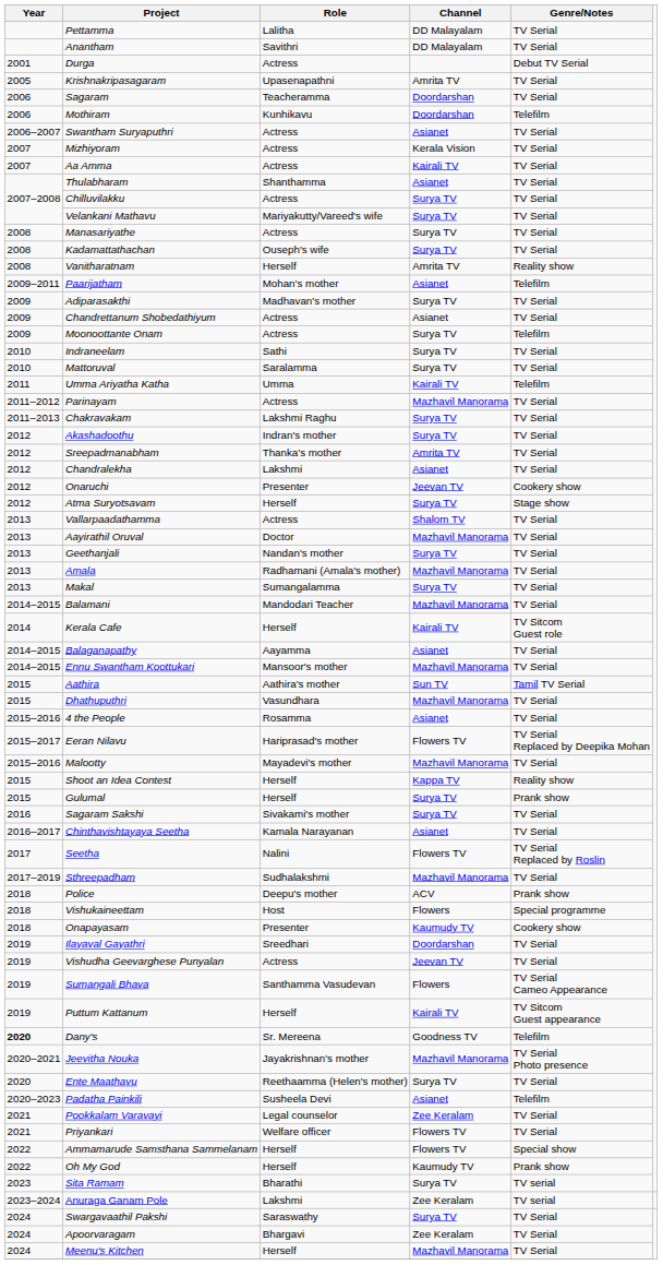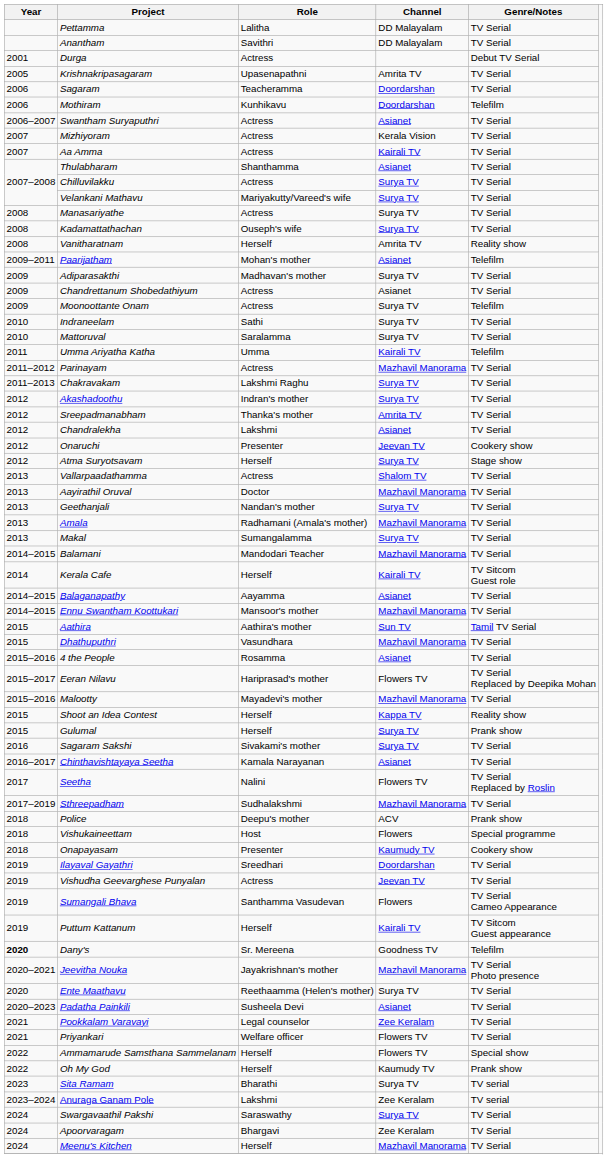Padatha Painkili | Genre/Notes: Telefilm -> TV Serial
